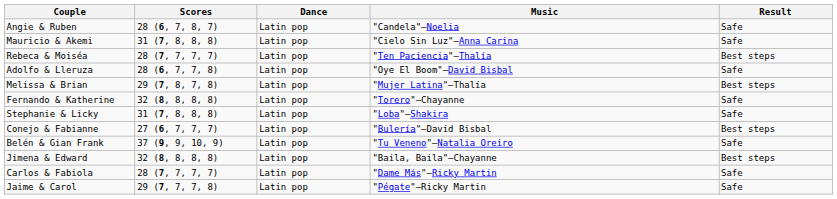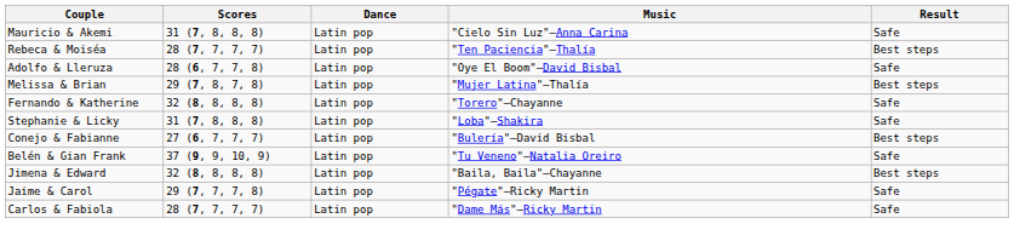- row: Angie & Ruben | 28 (6, 7, 8, 7) | Latin pop | "Candela"—Noelia | Safe
rows swapped: Carlos & Fabiola <-> Jaime & Carol
